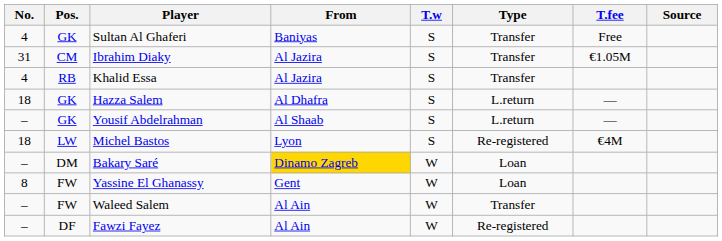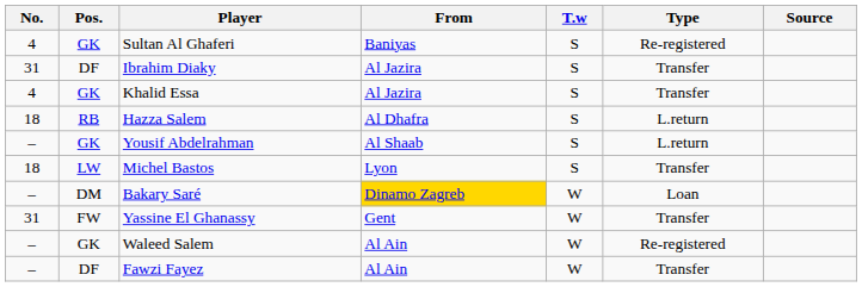- column: T.fee | Free | €1.05M | — | — | €4M
Sultan Al Ghaferi | Type: Transfer -> Re-registered
Ibrahim Diaky | Pos.: CM -> DF
Khalid Essa | Pos.: RB -> GK
Hazza Salem | Pos.: GK -> RB
Michel Bastos | Type: Re-registered -> Transfer
Yassine El Ghanassy | No.: 8 -> 31
Yassine El Ghanassy | Type: Loan -> Transfer
Waleed Salem | Pos.: FW -> GK
Waleed Salem | Type: Transfer -> Re-registered
Fawzi Fayez | Type: Re-registered -> Transfer
